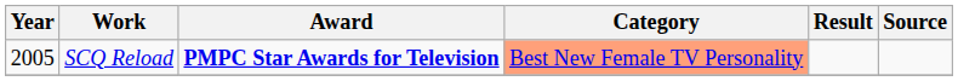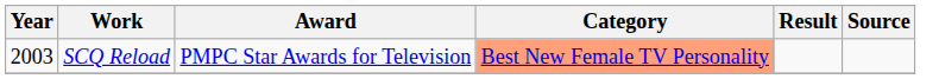SCQ Reload | Year: 2005 -> 2003
SCQ Reload | Award: bold -> normal
